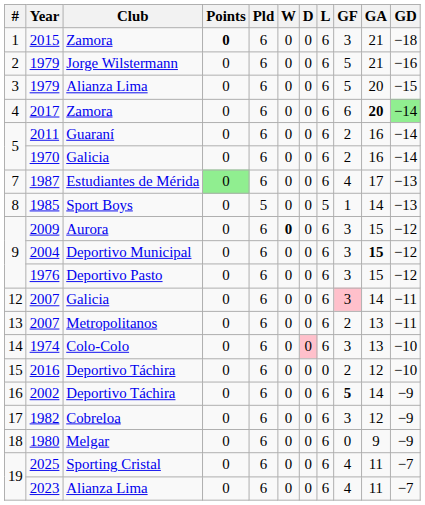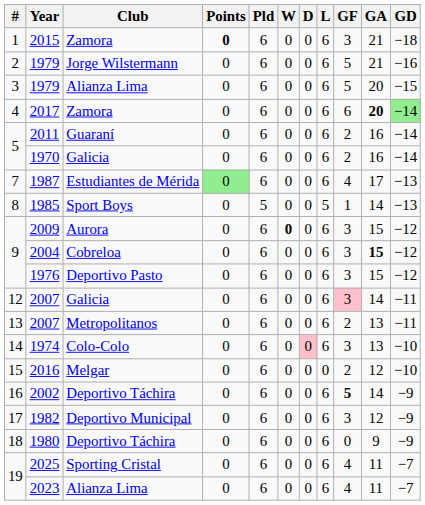2004 | Club: Deportivo Municipal -> Cobreloa
2016 | Club: Deportivo Táchira -> Melgar
1982 | Club: Cobreloa -> Deportivo Municipal
1980 | Club: Melgar -> Deportivo Táchira
